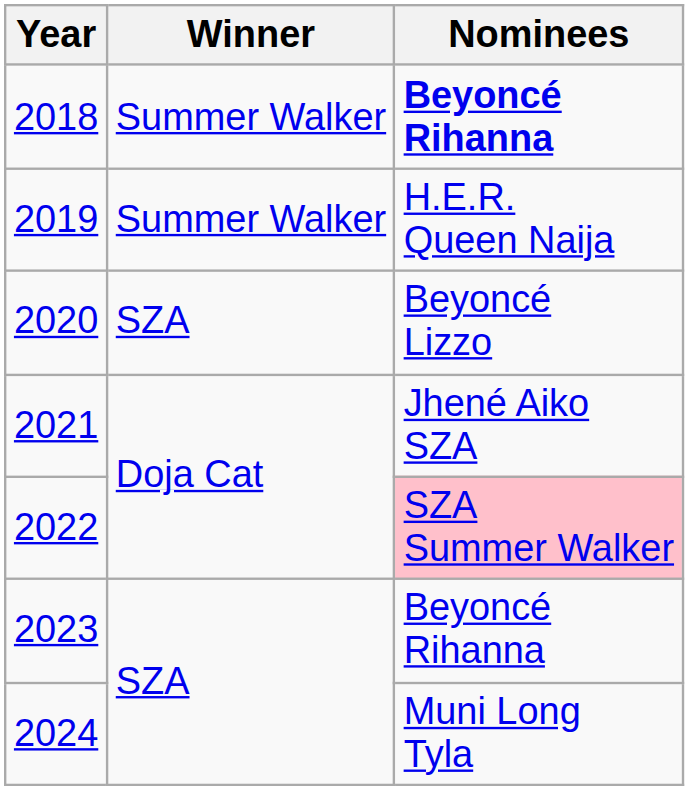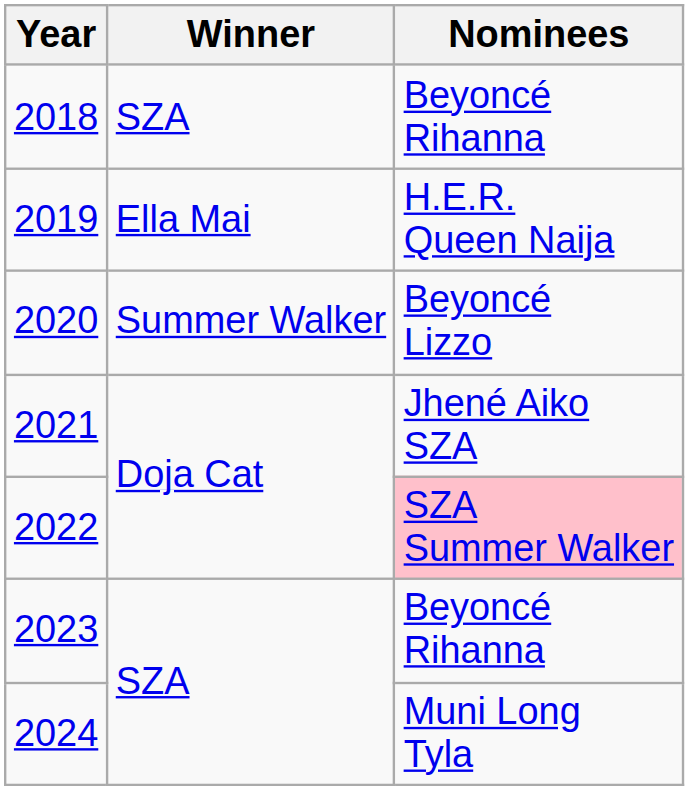2018 | Winner: Summer Walker -> SZA
2018 | Nominees: bold -> normal
2019 | Winner: Summer Walker -> Ella Mai
2020 | Winner: SZA -> Summer Walker
